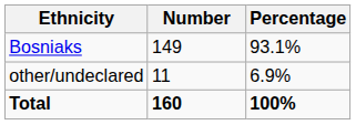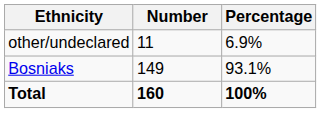rows swapped: Bosniaks <-> other/undeclared
